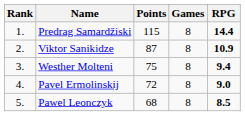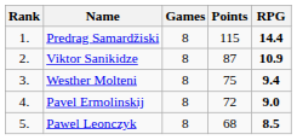columns swapped: Points <-> Games
